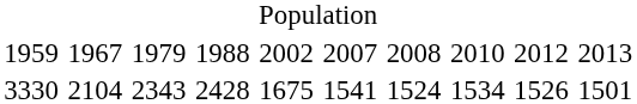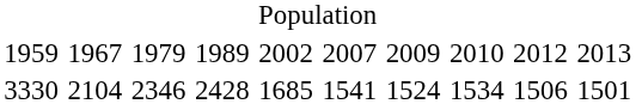1959 | column 4: 1988 -> 1989
1959 | column 7: 2008 -> 2009
3330 | column 3: 2343 -> 2346
3330 | column 5: 1675 -> 1685
3330 | column 9: 1526 -> 1506
